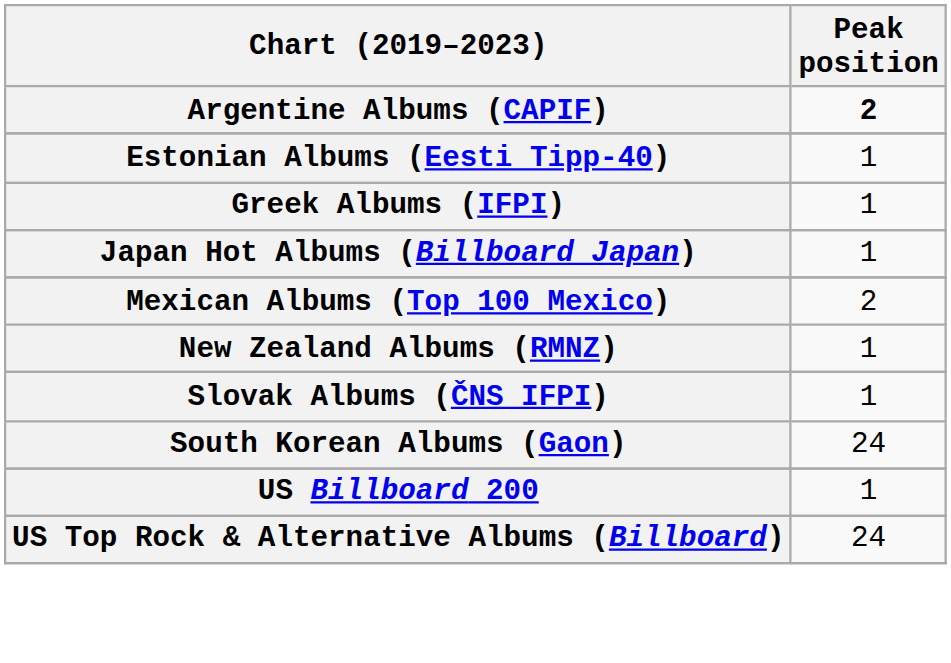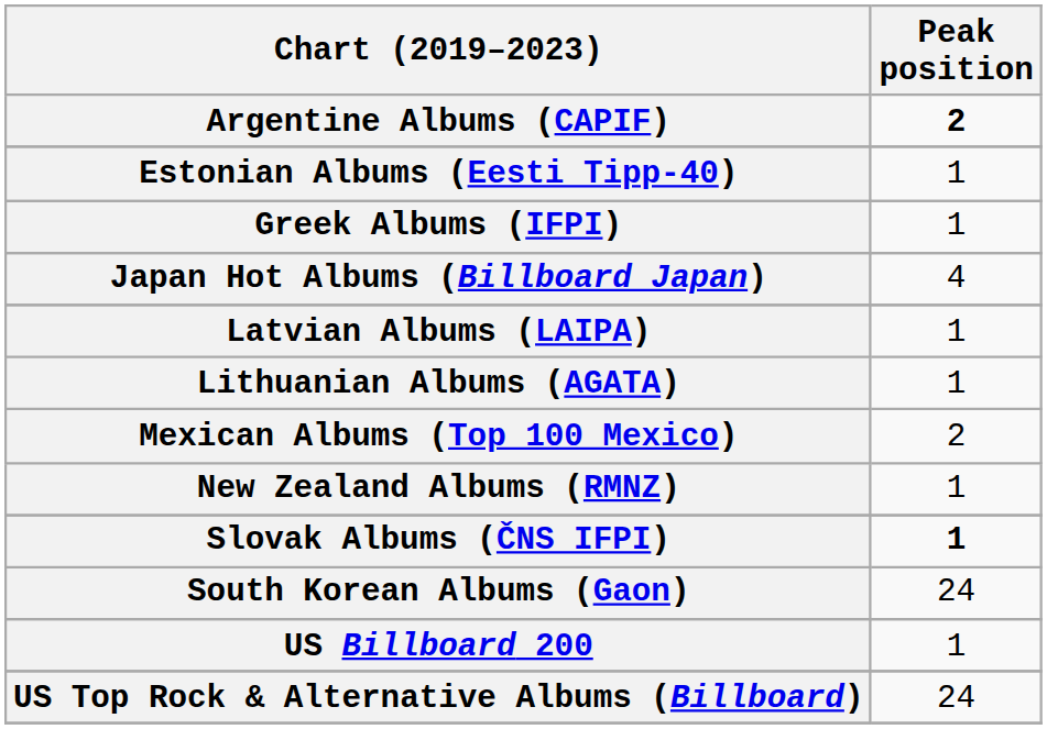Japan Hot Albums (Billboard Japan) | Peak position: 1 -> 4
+ row: Latvian Albums (LAIPA) | 1
+ row: Lithuanian Albums (AGATA) | 1
Slovak Albums (ČNS IFPI) | Peak position: normal -> bold
